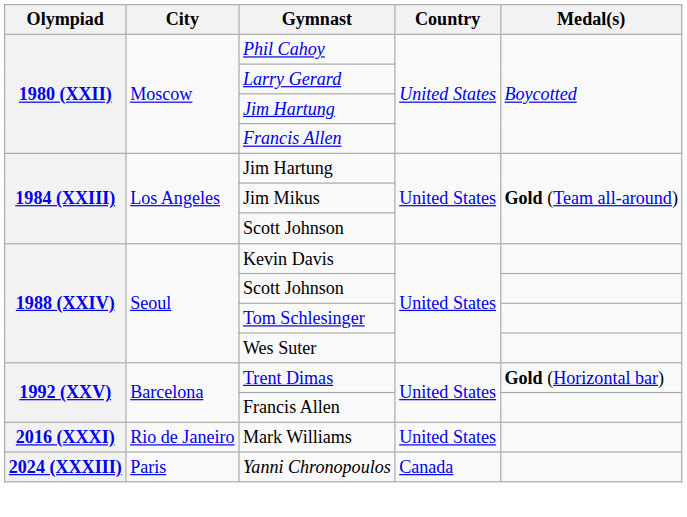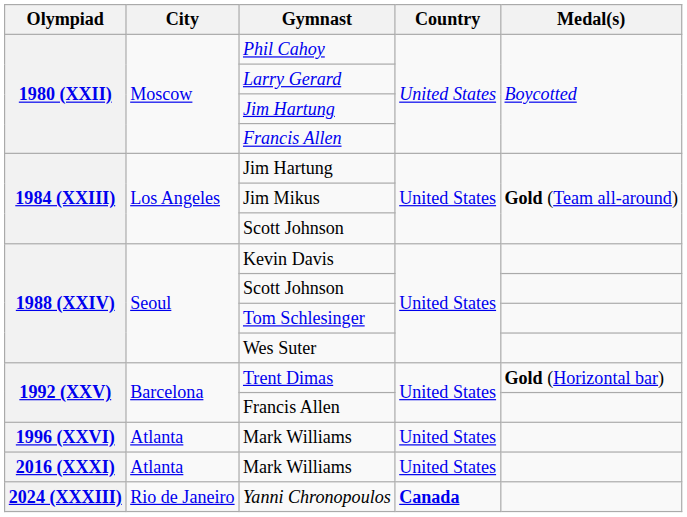+ row: 1996 (XXVI) | Atlanta | Mark Williams | United States
2016 (XXXI) / Mark Williams | City: Rio de Janeiro -> Atlanta
Yanni Chronopoulos | City: Paris -> Rio de Janeiro
Yanni Chronopoulos | Country: normal -> bold
